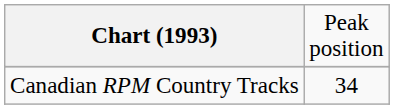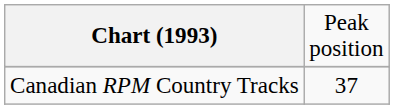Canadian RPM Country Tracks | column 2: 34 -> 37
